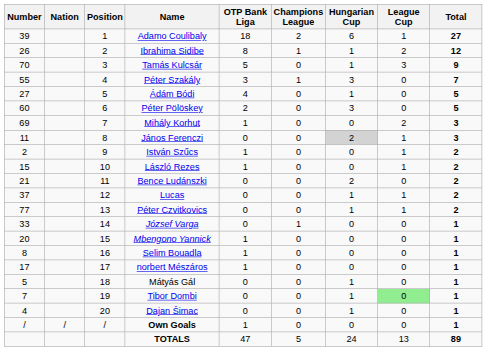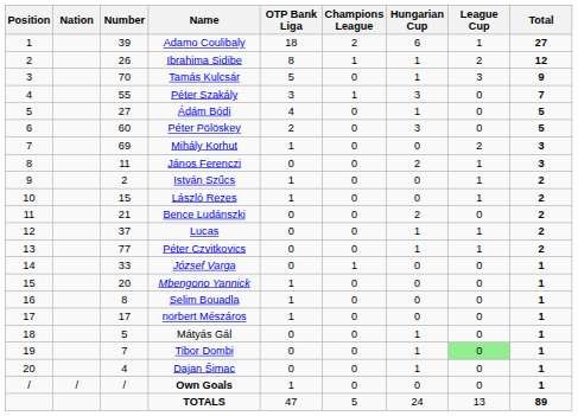columns swapped: Position <-> Number
János Ferenczi | Hungarian Cup: lightgrey background -> no background
